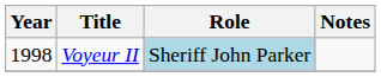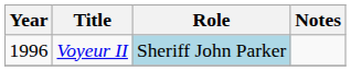Voyeur II | Year: 1998 -> 1996
